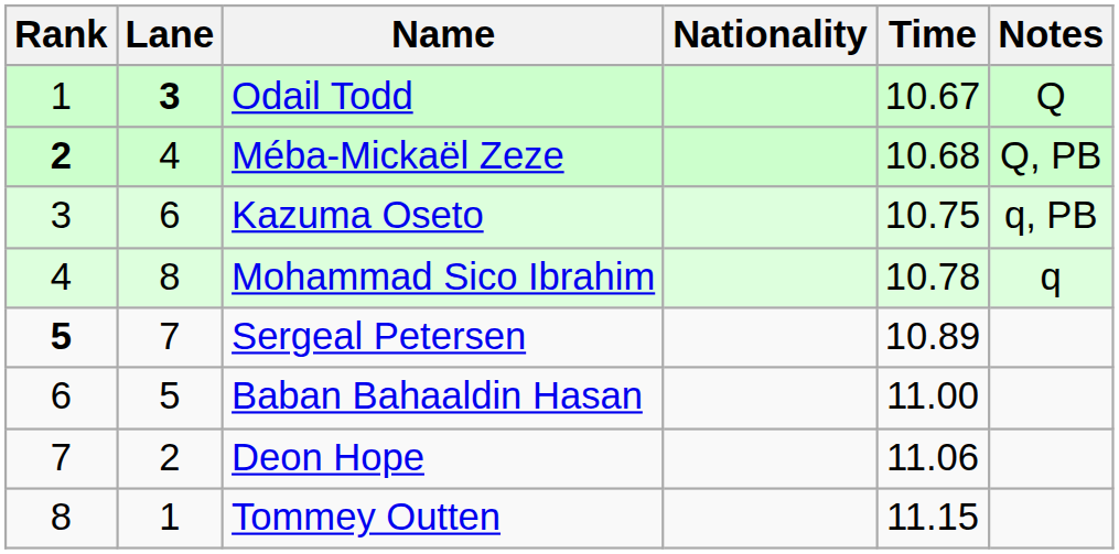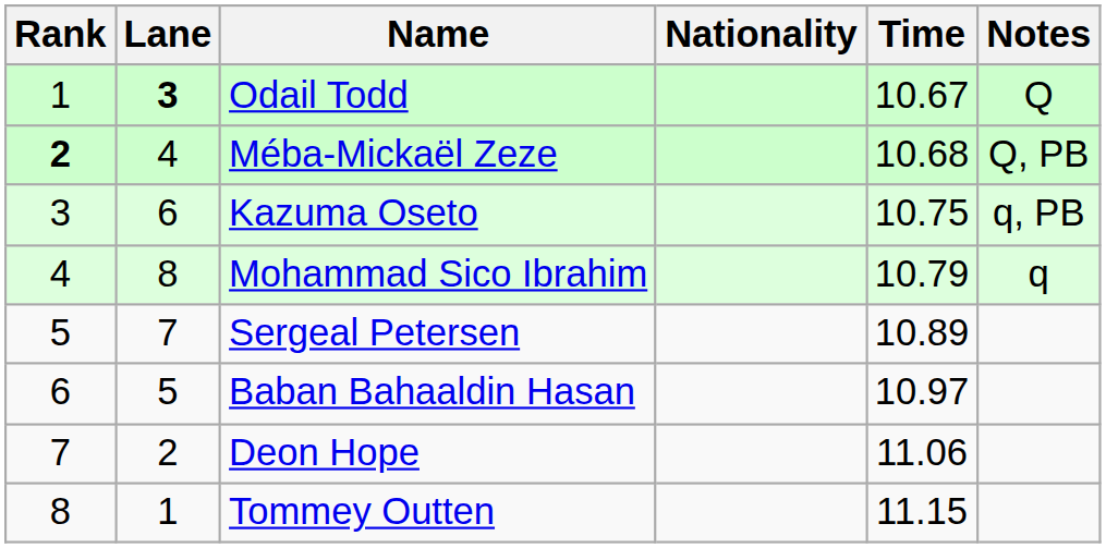Mohammad Sico Ibrahim | Time: 10.78 -> 10.79
Sergeal Petersen | Rank: bold -> normal
Baban Bahaaldin Hasan | Time: 11.00 -> 10.97
